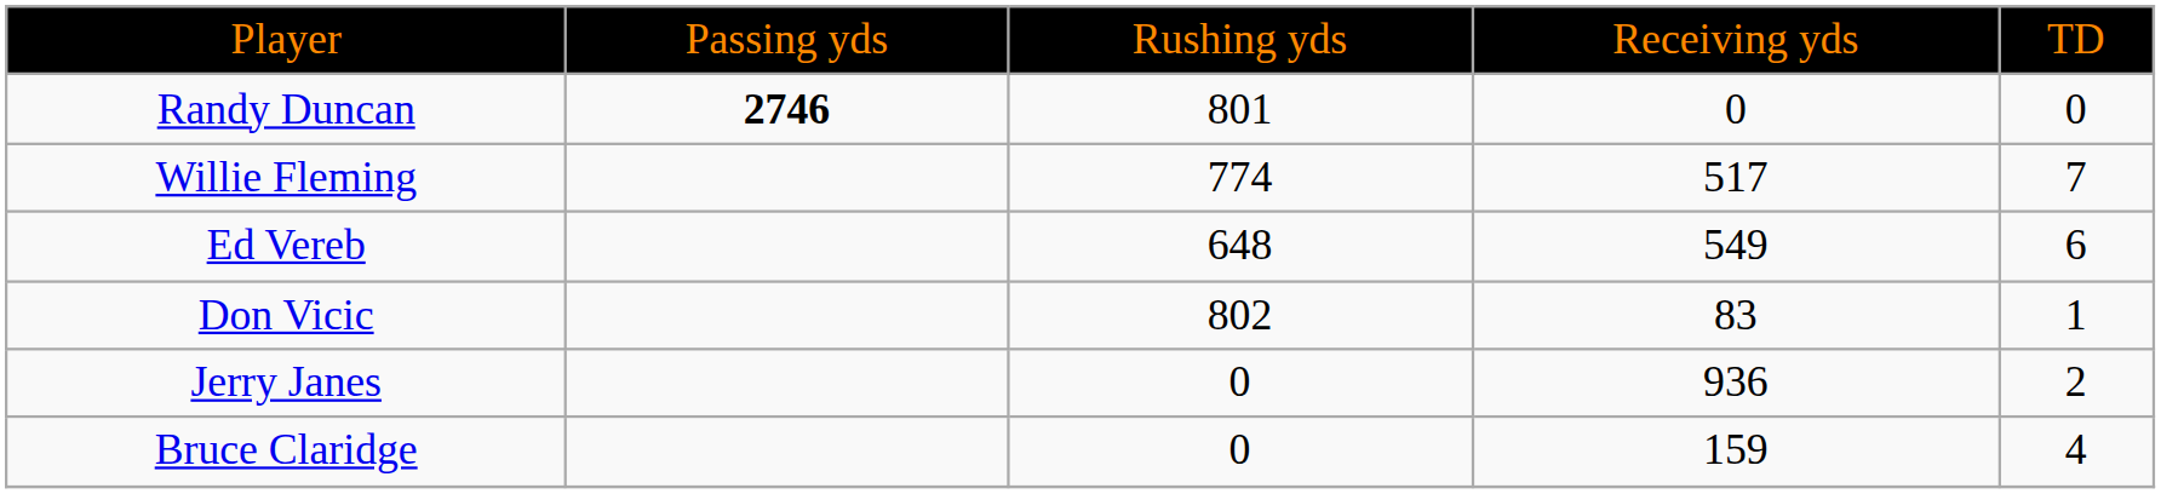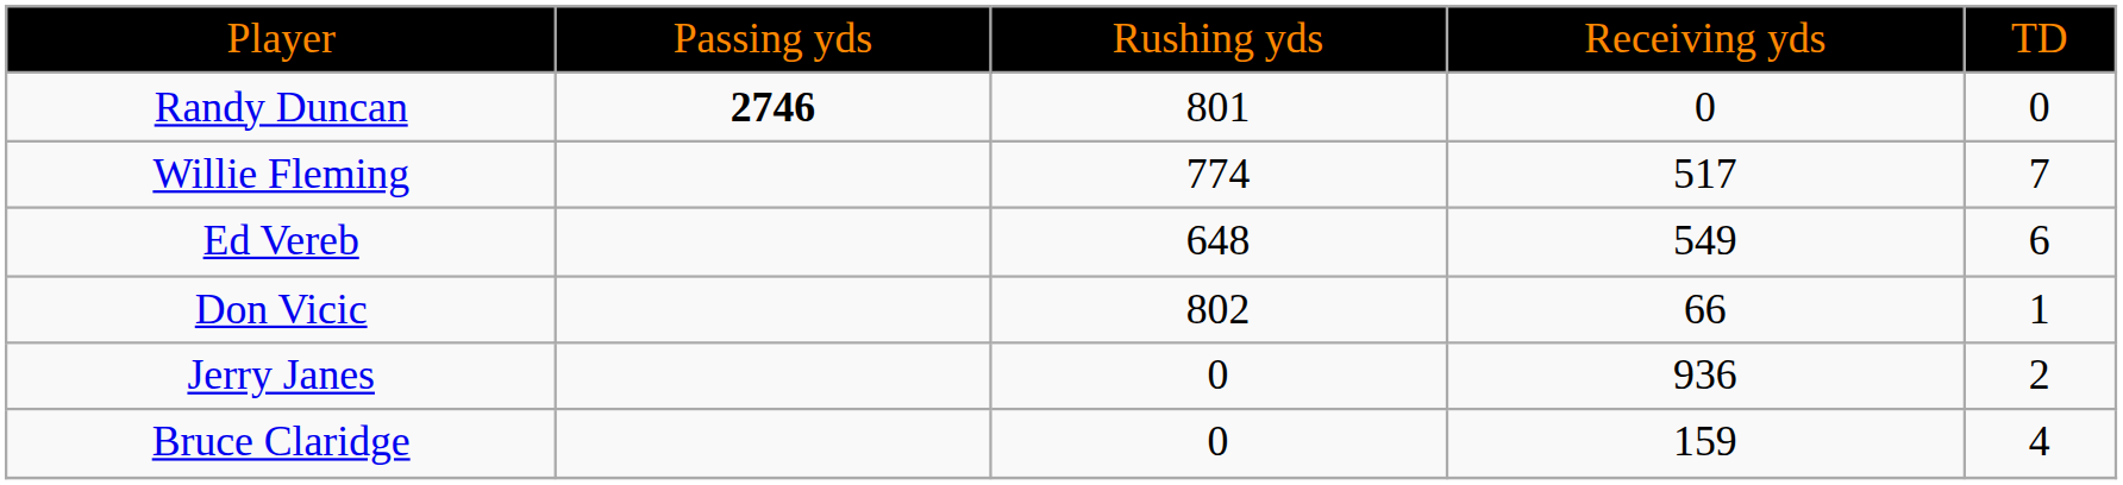Don Vicic | column 4: 83 -> 66
